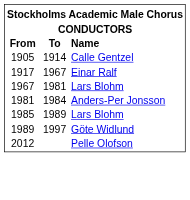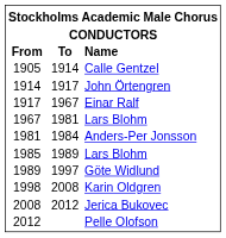+ row: 1914 | 1917 | John Örtengren
+ row: 1998 | 2008 | Karin Oldgren
+ row: 2008 | 2012 | Jerica Bukovec
